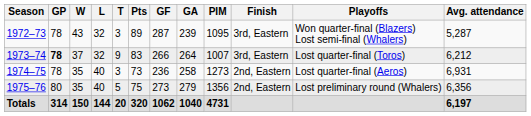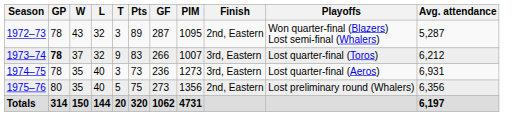- column: GA | 239 | 264 | 258 | 279 | 1040
1972–73 | Finish: 3rd, Eastern -> 2nd, Eastern
1974–75 | Finish: 2nd, Eastern -> 3rd, Eastern
